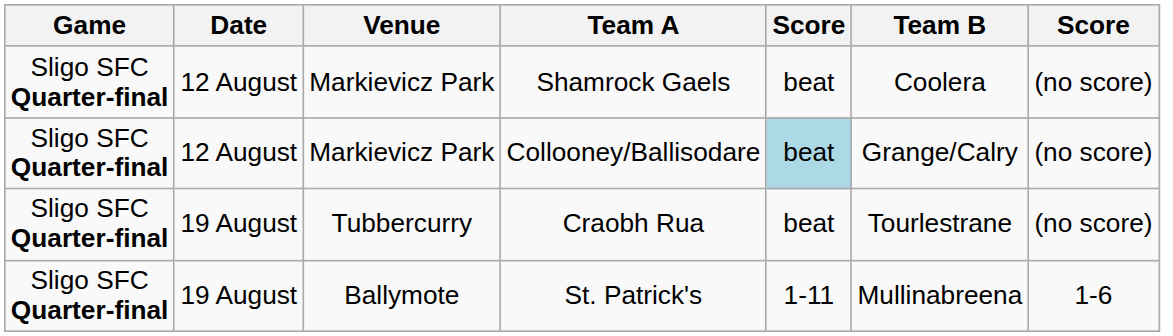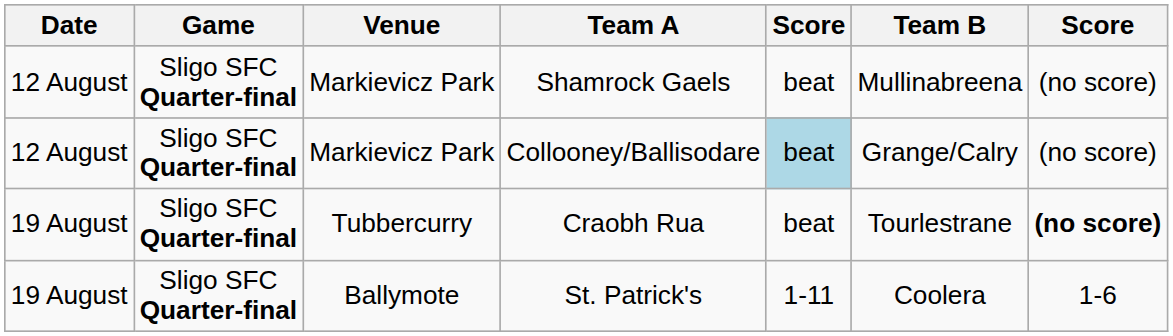columns swapped: Game <-> Date
Shamrock Gaels | Team B: Coolera -> Mullinabreena
Craobh Rua | column 7: normal -> bold
St. Patrick's | Team B: Mullinabreena -> Coolera
